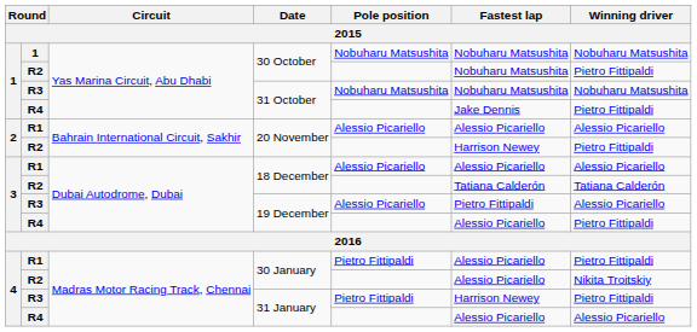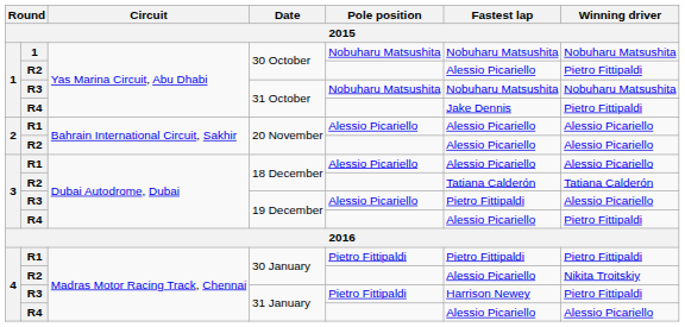R2 / 30 October | Fastest lap: Nobuharu Matsushita -> Alessio Picariello
R2 / 20 November | Fastest lap: Harrison Newey -> Alessio Picariello
R2 / 20 November | Winning driver: Pietro Fittipaldi -> Alessio Picariello
R1 / 30 January | Fastest lap: Alessio Picariello -> Pietro Fittipaldi
